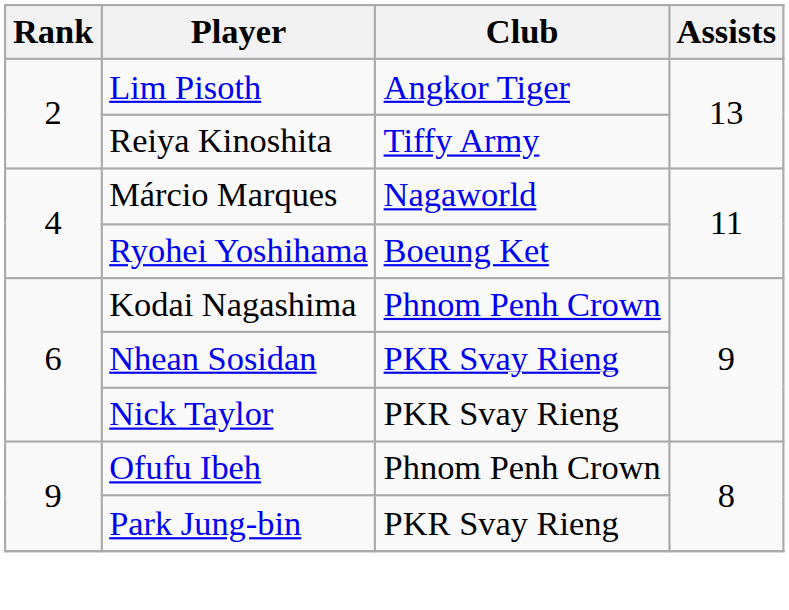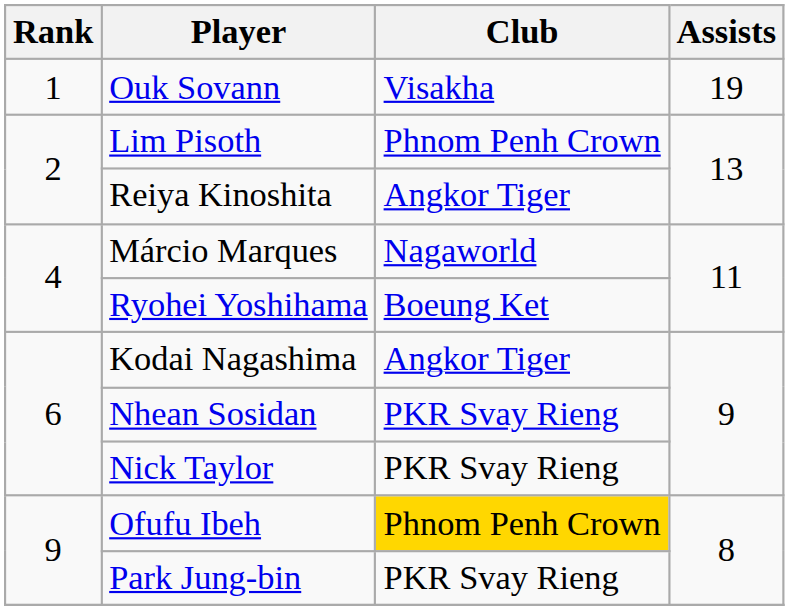+ row: 1 | Ouk Sovann | Visakha | 19
Lim Pisoth | Club: Angkor Tiger -> Phnom Penh Crown
Reiya Kinoshita | Club: Tiffy Army -> Angkor Tiger
Kodai Nagashima | Club: Phnom Penh Crown -> Angkor Tiger
Ofufu Ibeh | Club: no background -> gold background
